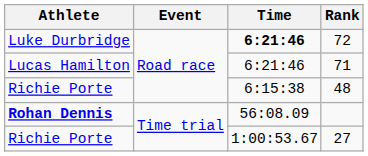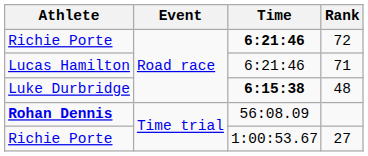72 | Athlete: Luke Durbridge -> Richie Porte
48 | Athlete: Richie Porte -> Luke Durbridge
48 | Time: normal -> bold
